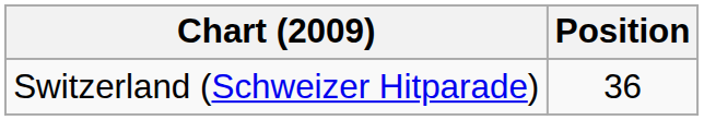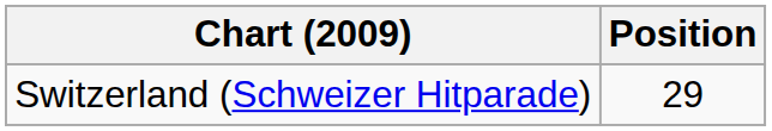Switzerland (Schweizer Hitparade) | Position: 36 -> 29
